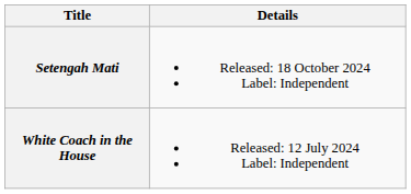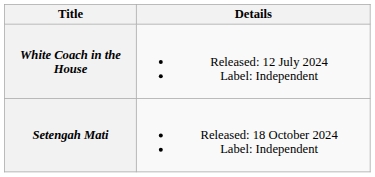rows swapped: White Coach in the House <-> Setengah Mati
